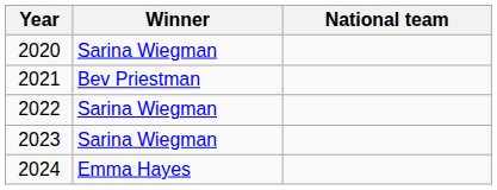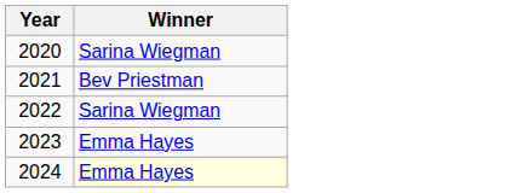- column: National team
2023 | Winner: Sarina Wiegman -> Emma Hayes
2024 | Winner: no background -> lightyellow background
